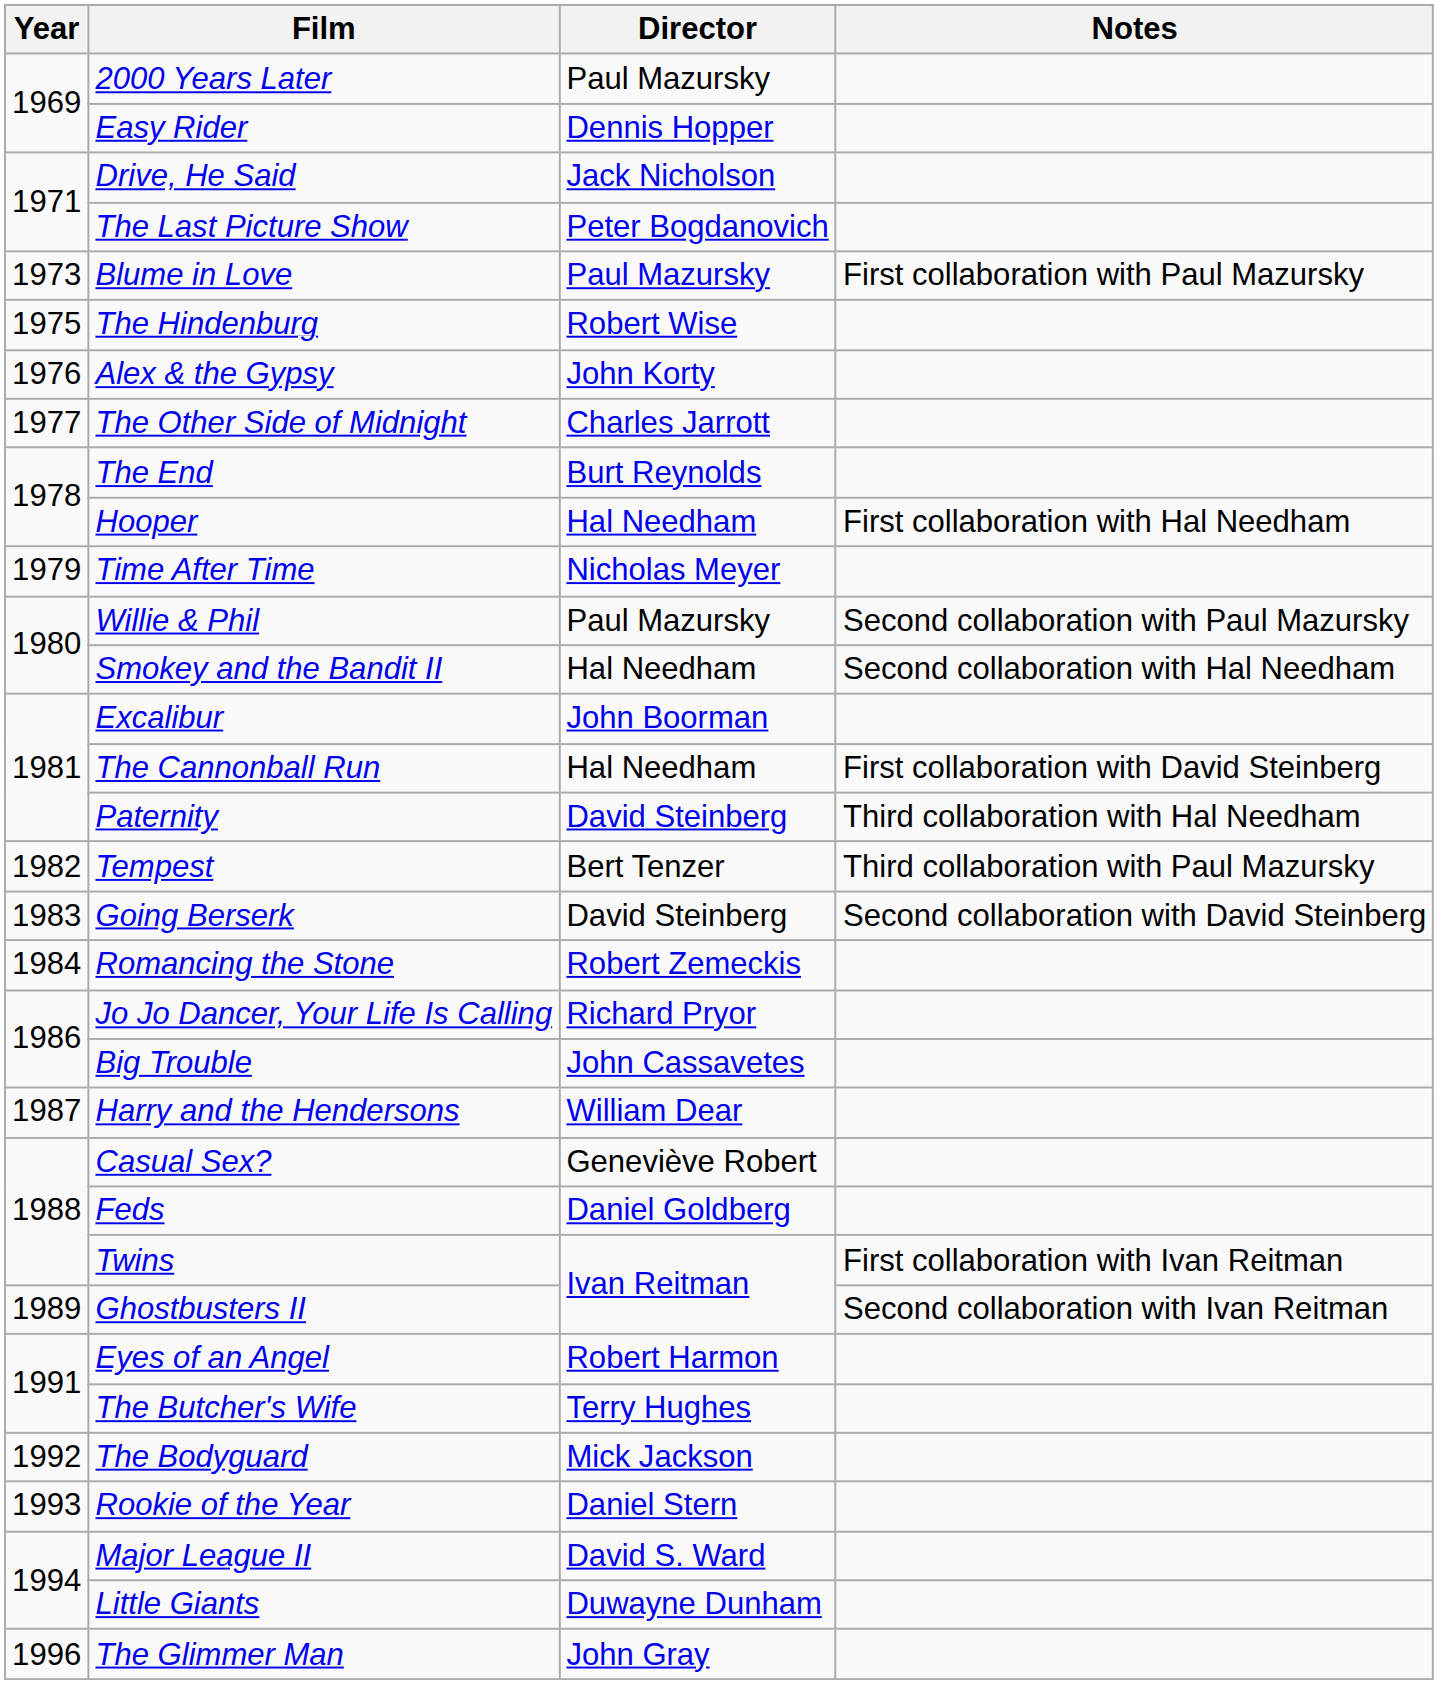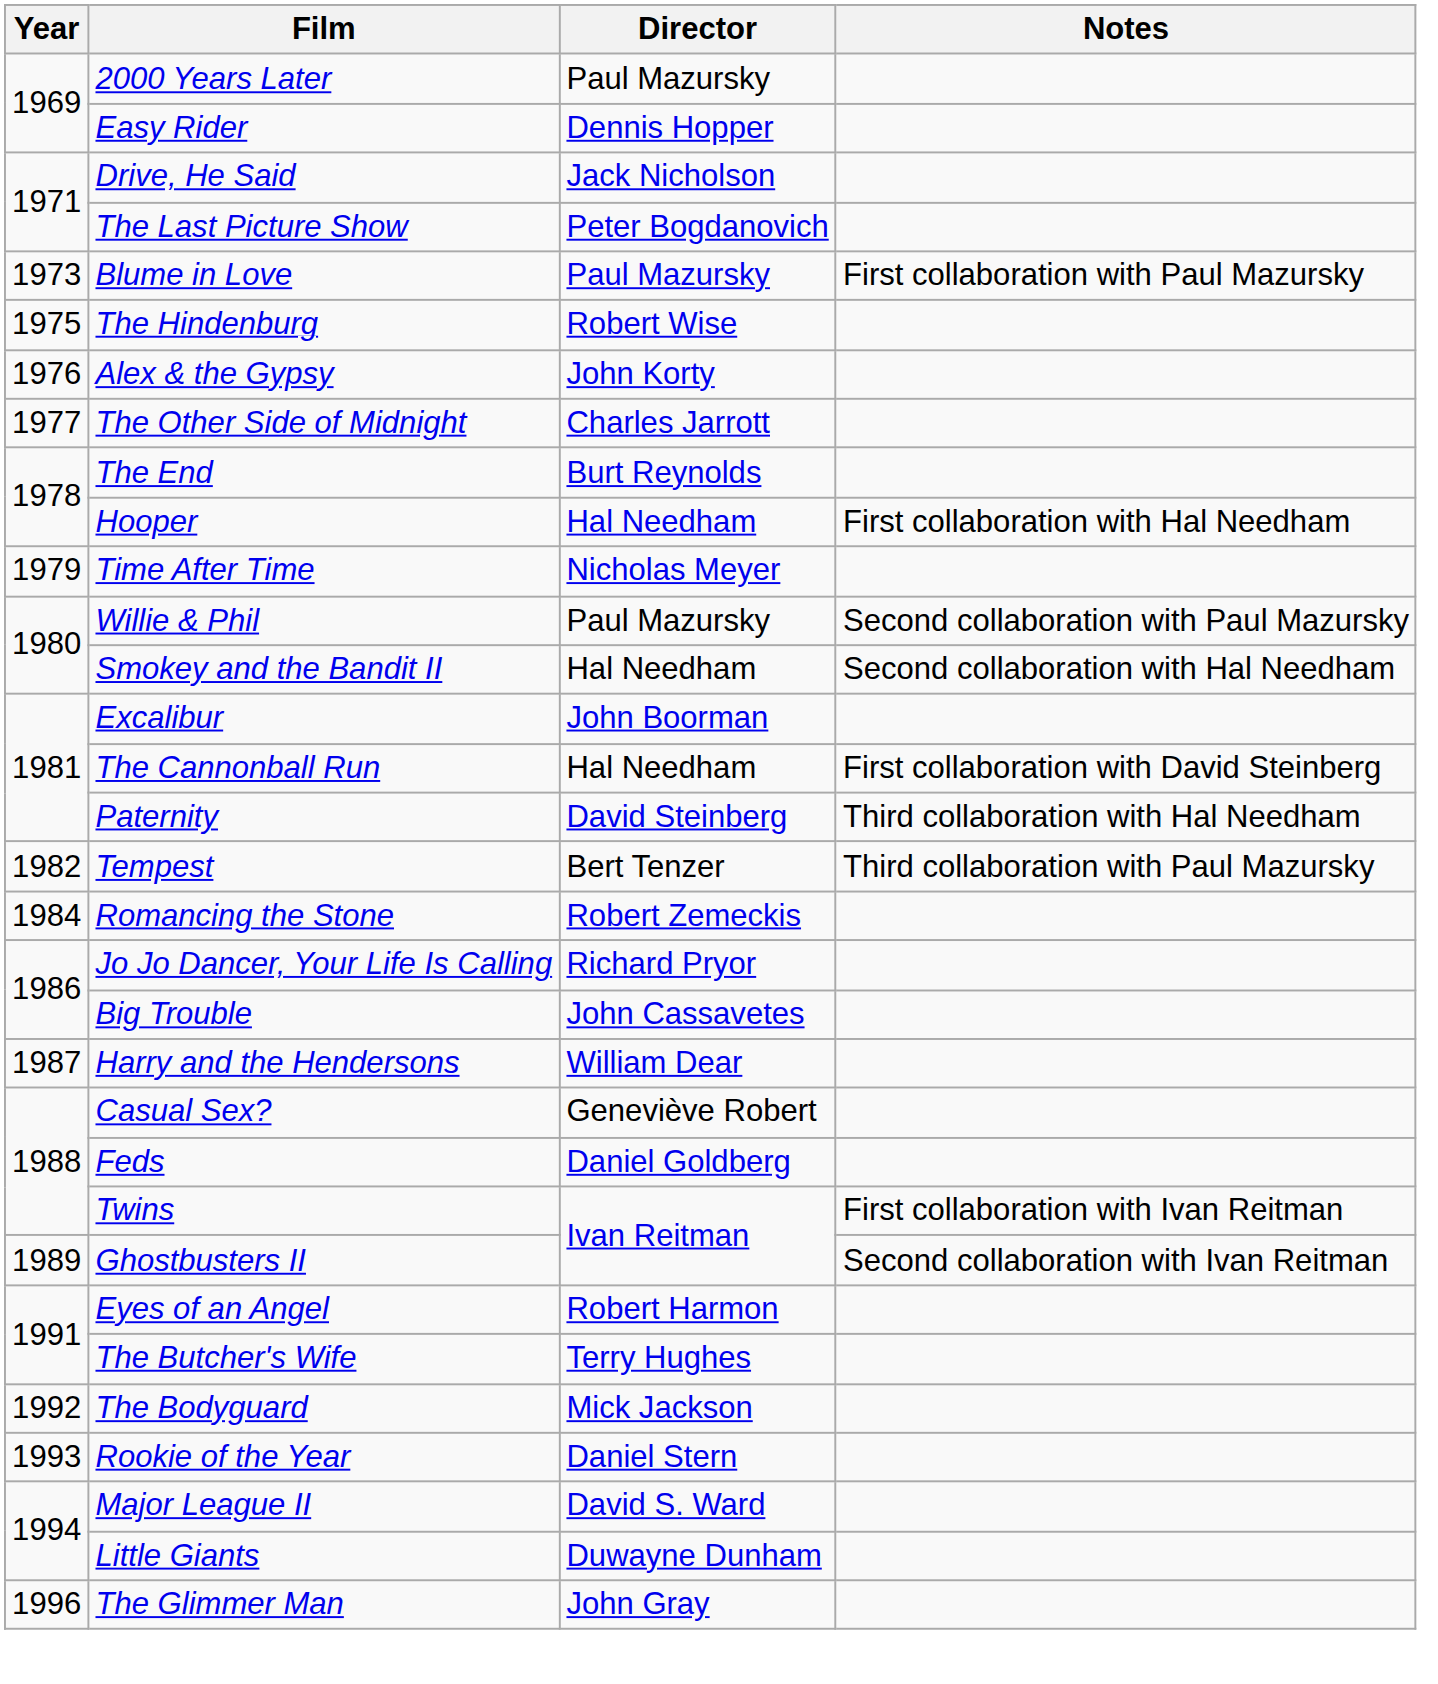- row: 1983 | Going Berserk | David Steinberg | Second collaboration with David Steinberg
